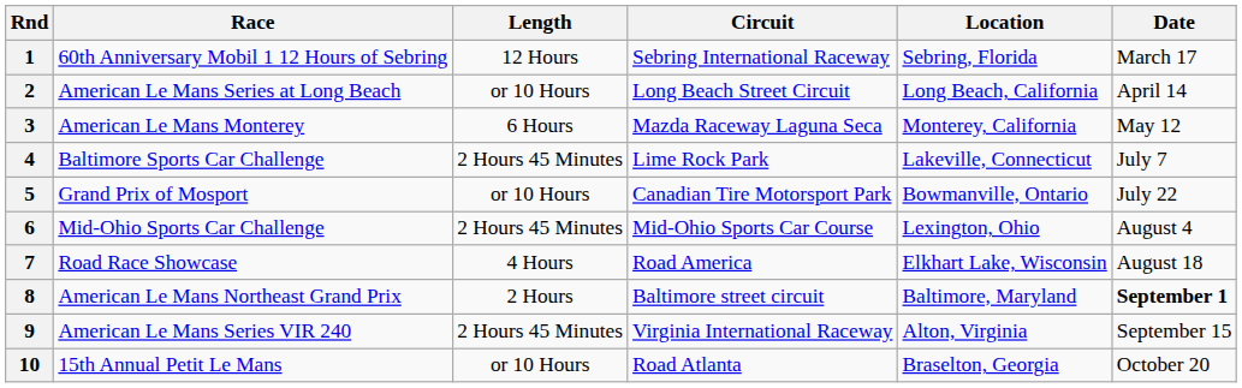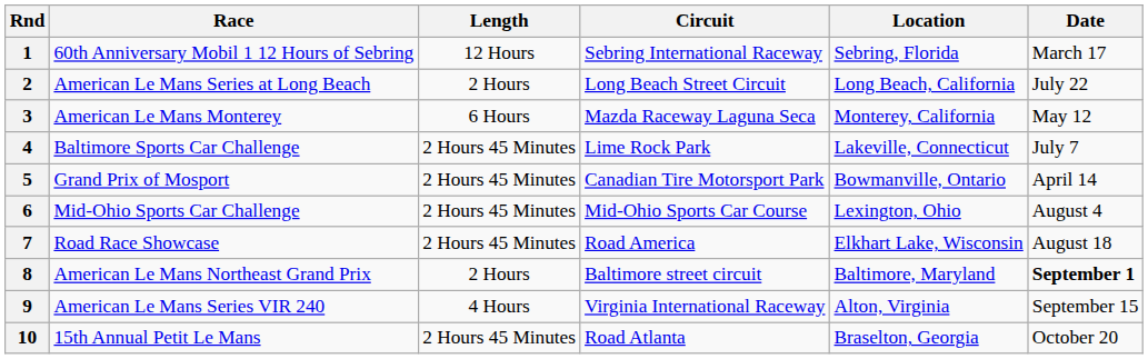2 | Length: or 10 Hours -> 2 Hours
2 | Date: April 14 -> July 22
5 | Length: or 10 Hours -> 2 Hours 45 Minutes
5 | Date: July 22 -> April 14
7 | Length: 4 Hours -> 2 Hours 45 Minutes
9 | Length: 2 Hours 45 Minutes -> 4 Hours
10 | Length: or 10 Hours -> 2 Hours 45 Minutes
